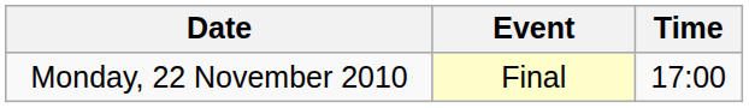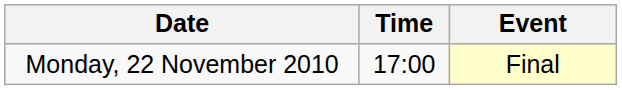columns swapped: Time <-> Event
